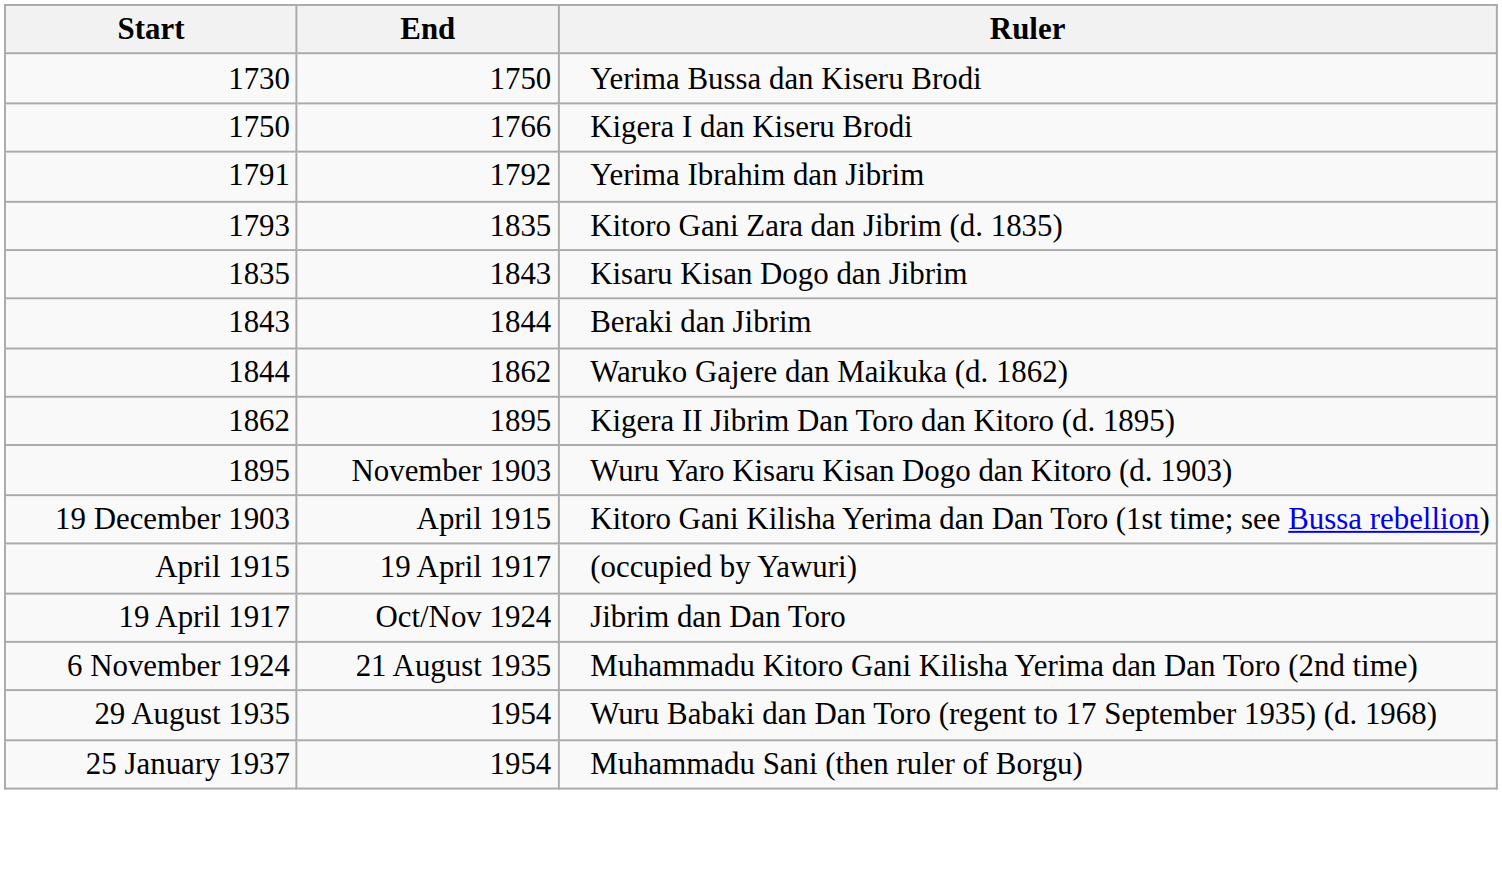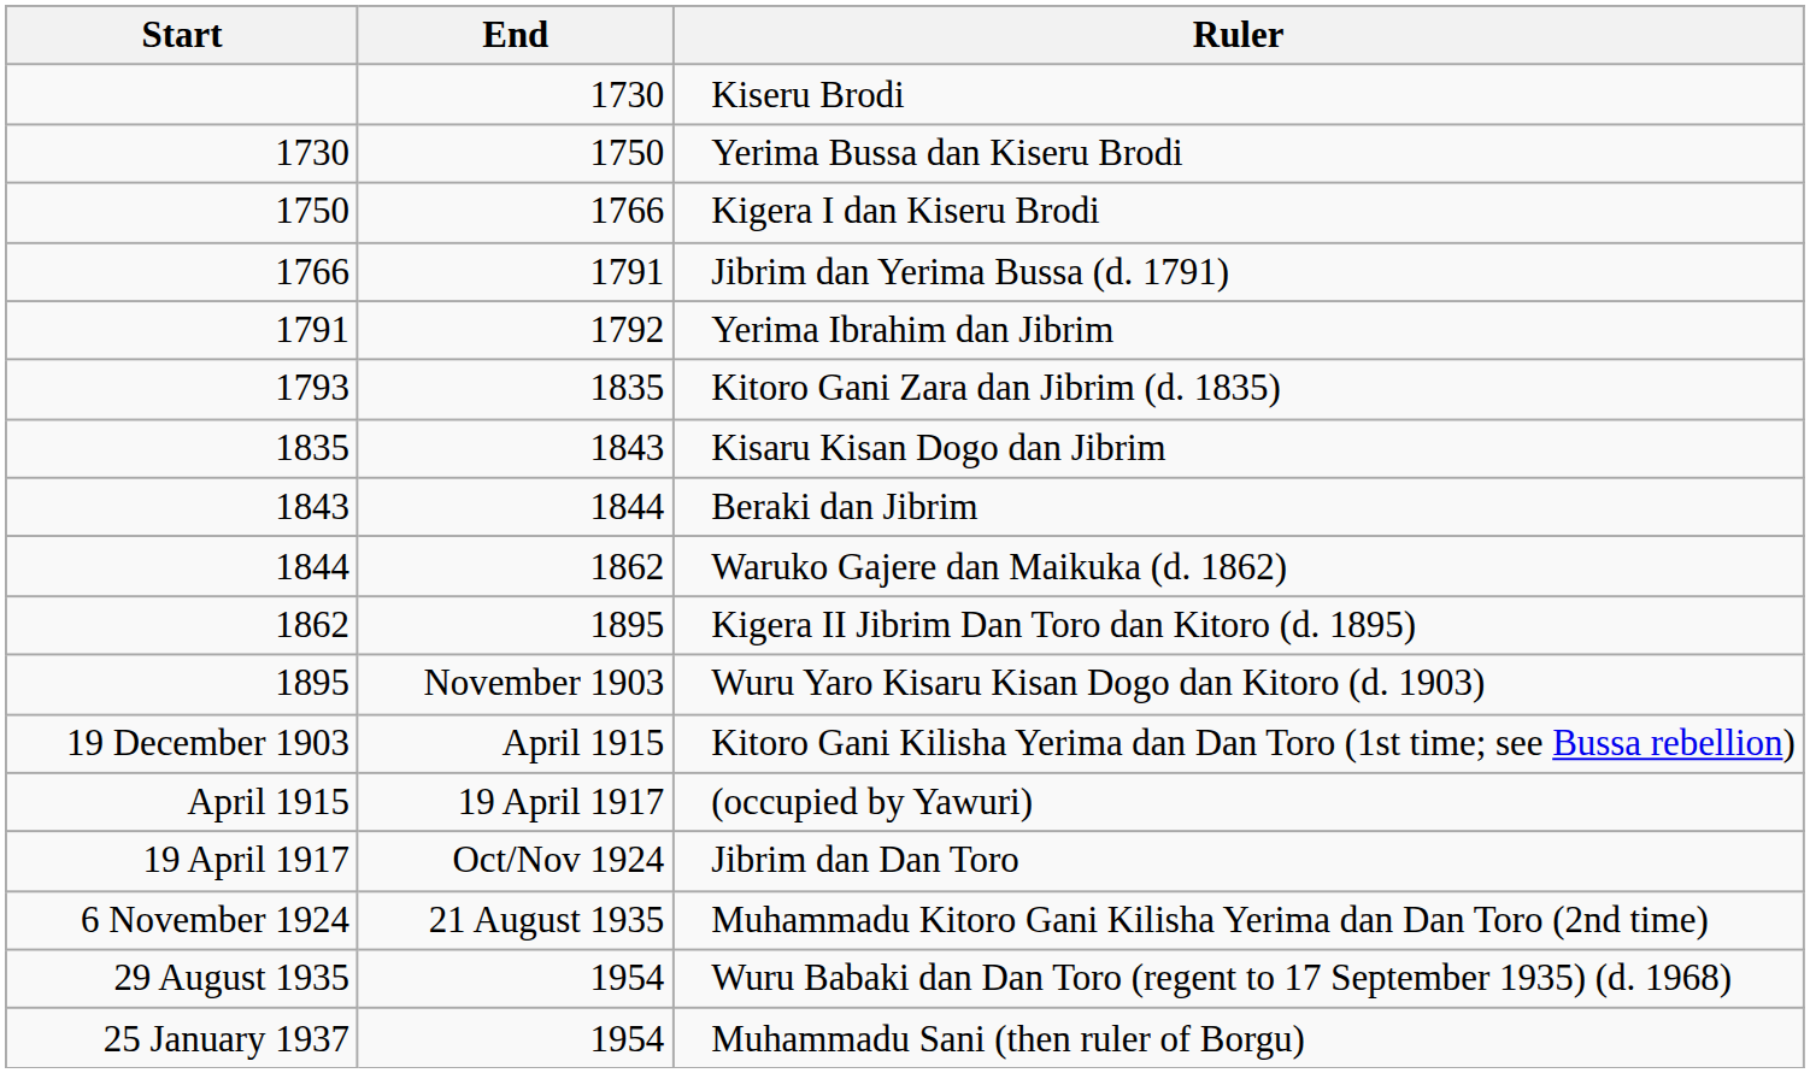+ row: 1730 | Kiseru Brodi
+ row: 1766 | 1791 | Jibrim dan Yerima Bussa (d. 1791)
